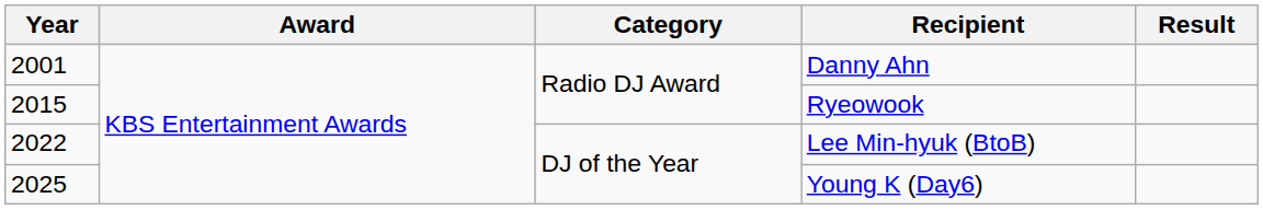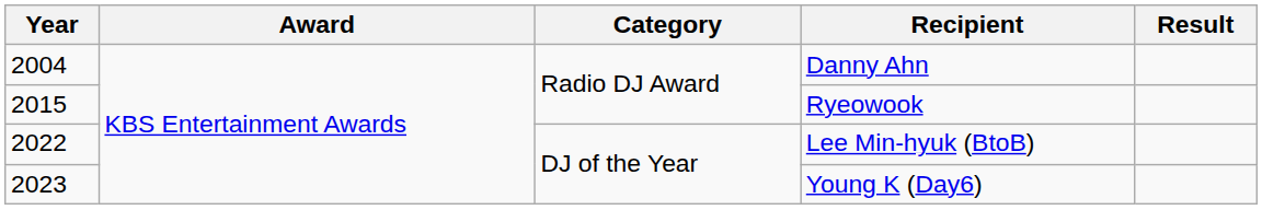Danny Ahn | Year: 2001 -> 2004
Young K (Day6) | Year: 2025 -> 2023
